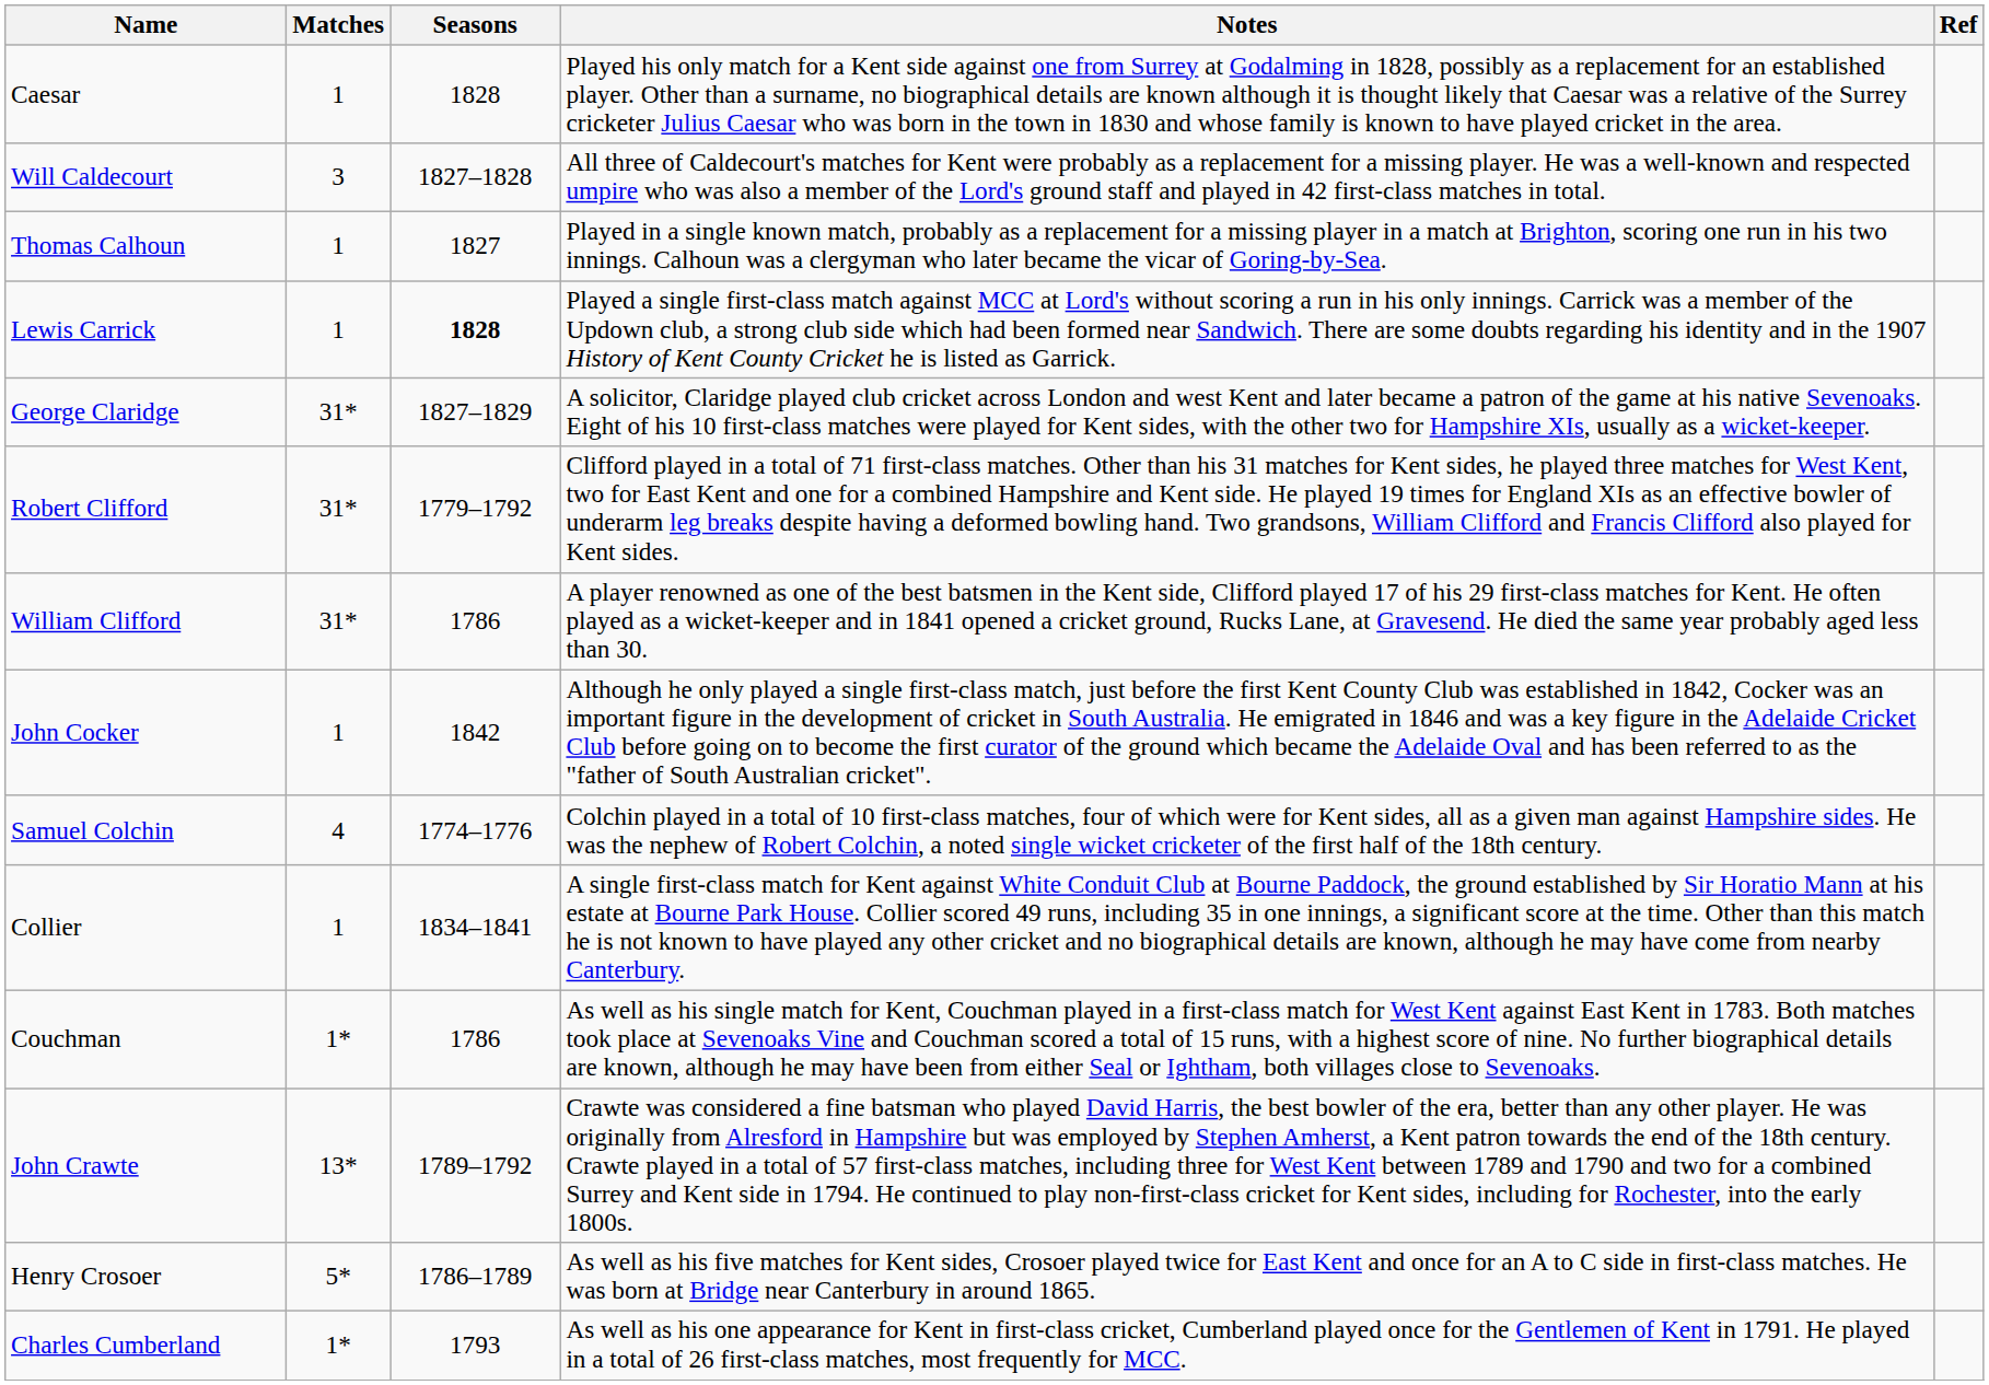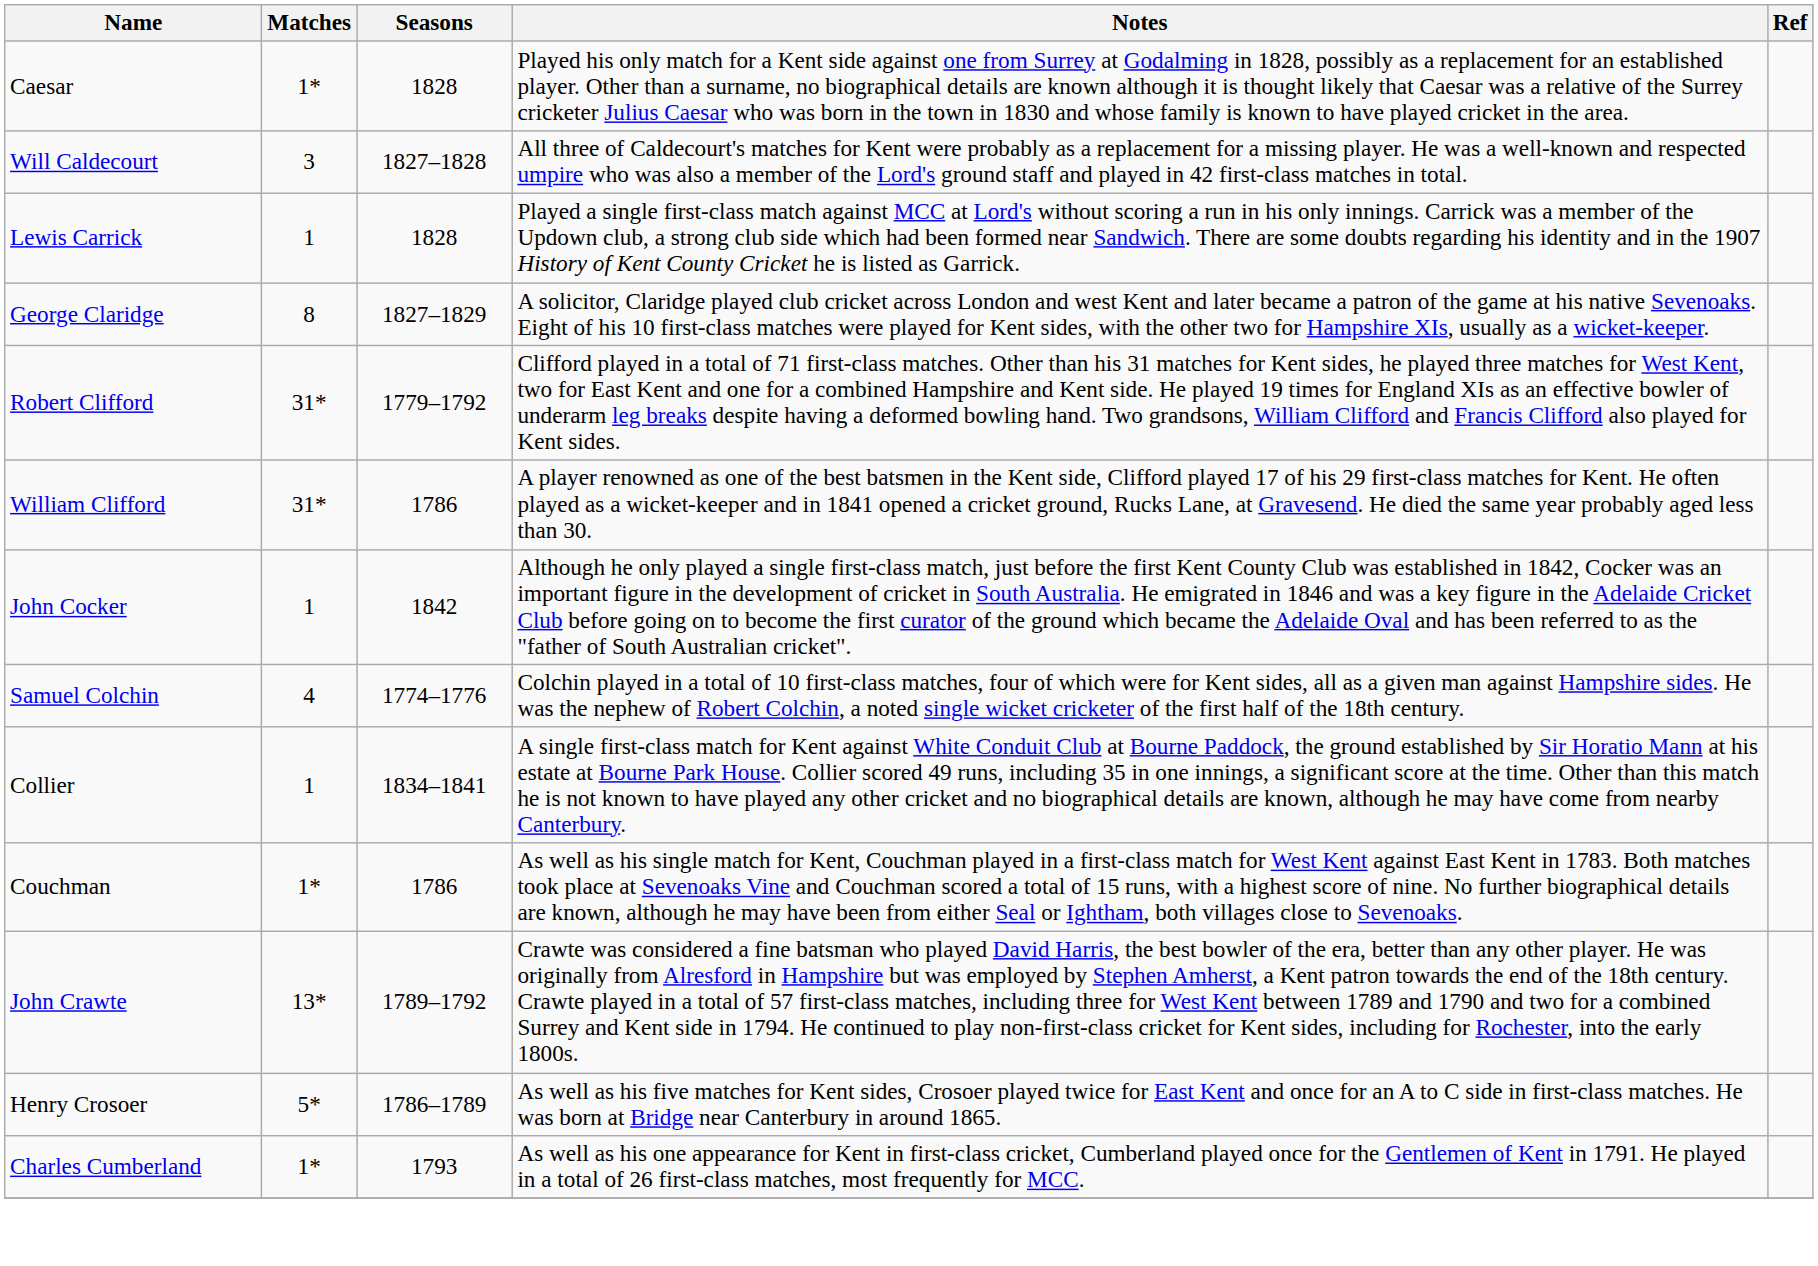Caesar | Matches: 1 -> 1*
- row: Thomas Calhoun | 1 | 1827 | Played in a single known match, probably as a replacement for a missing player in a match at Brighton, scoring one run in his two innings. Calhoun was a clergyman who later became the vicar of Goring-by-Sea.
Lewis Carrick | Seasons: bold -> normal
George Claridge | Matches: 31* -> 8
